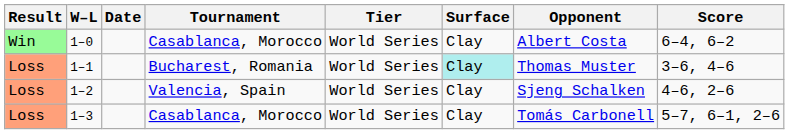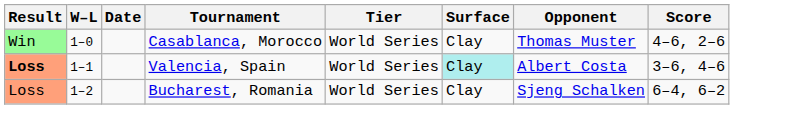1–0 | Opponent: Albert Costa -> Thomas Muster
1–0 | Score: 6–4, 6–2 -> 4–6, 2–6
1–1 | Result: normal -> bold
1–1 | Tournament: Bucharest, Romania -> Valencia, Spain
1–1 | Opponent: Thomas Muster -> Albert Costa
1–2 | Tournament: Valencia, Spain -> Bucharest, Romania
1–2 | Score: 4–6, 2–6 -> 6–4, 6–2
- row: Loss | 1–3 | Casablanca, Morocco | World Series | Clay | Tomás Carbonell | 5–7, 6–1, 2–6
